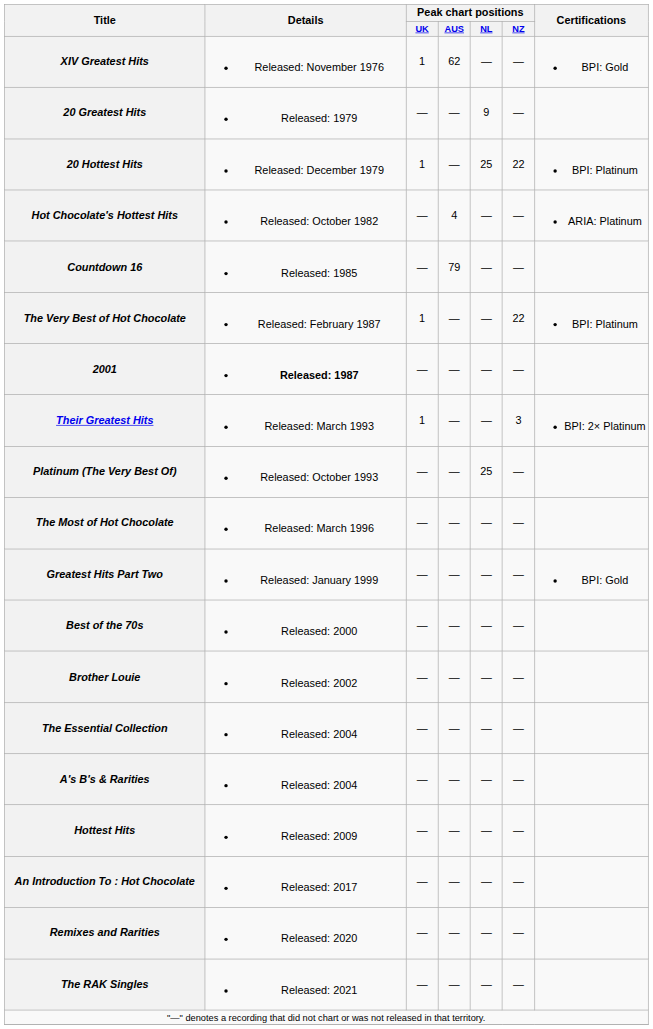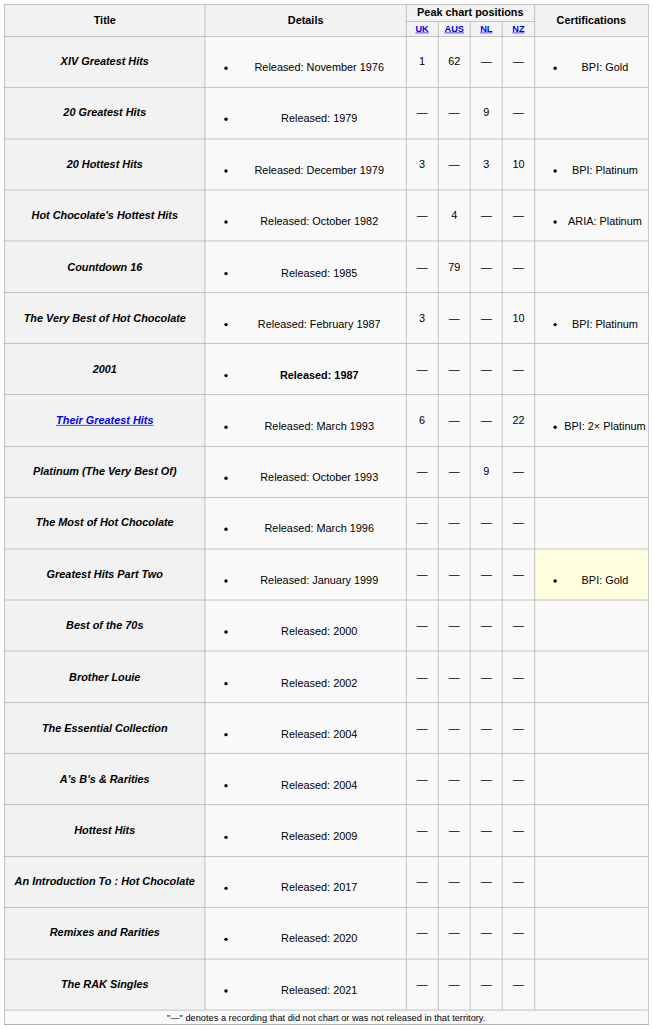20 Hottest Hits | Peak chart positions / UK: 1 -> 3
20 Hottest Hits | Peak chart positions / NL: 25 -> 3
20 Hottest Hits | Peak chart positions / NZ: 22 -> 10
The Very Best of Hot Chocolate | Peak chart positions / UK: 1 -> 3
The Very Best of Hot Chocolate | Peak chart positions / NZ: 22 -> 10
Their Greatest Hits | Peak chart positions / UK: 1 -> 6
Their Greatest Hits | Peak chart positions / NZ: 3 -> 22
Platinum (The Very Best Of) | Peak chart positions / NL: 25 -> 9
Greatest Hits Part Two | Certifications: no background -> lightyellow background
